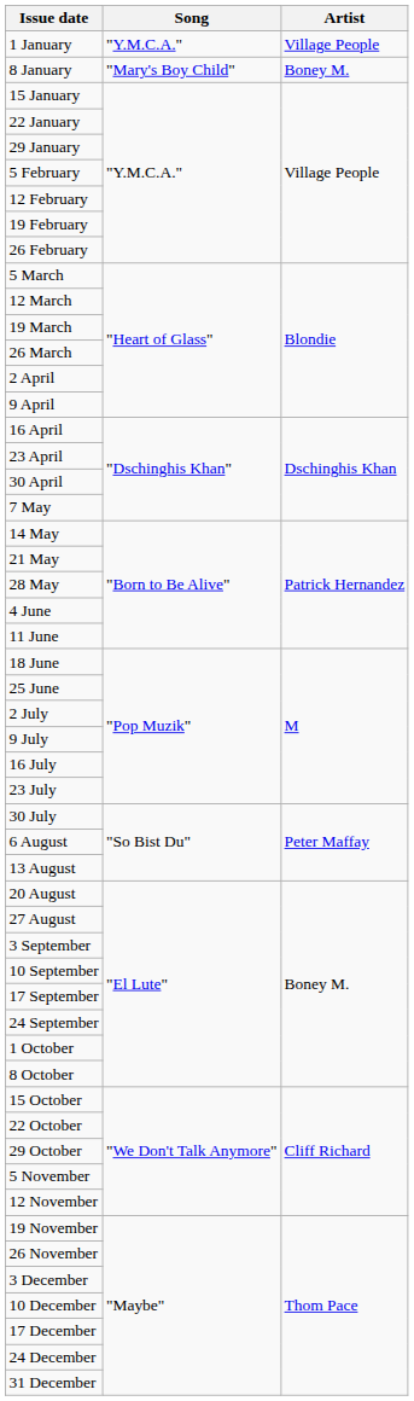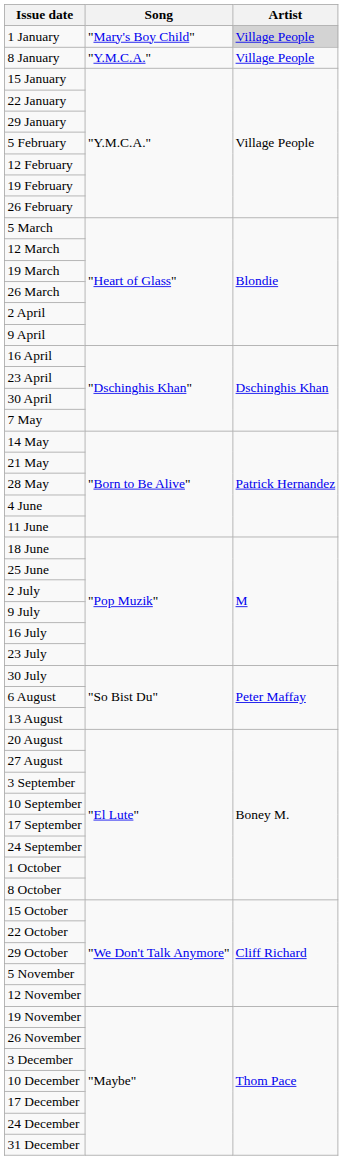1 January | Song: "Y.M.C.A." -> "Mary's Boy Child"
1 January | Artist: no background -> lightgrey background
8 January | Song: "Mary's Boy Child" -> "Y.M.C.A."
8 January | Artist: Boney M. -> Village People
